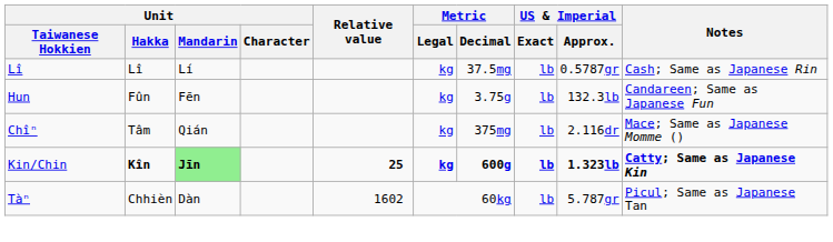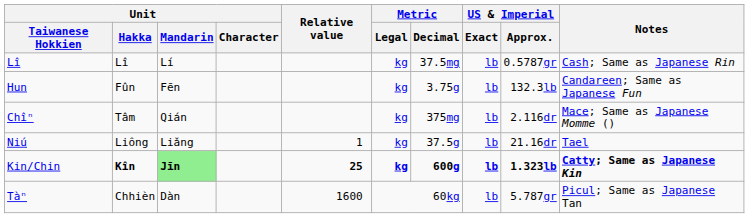+ row: Niú | Liông | Liǎng | 1 | kg | 37.5g | lb | 21.16dr | Tael
Tàⁿ | Relative value: 1602 -> 1600
